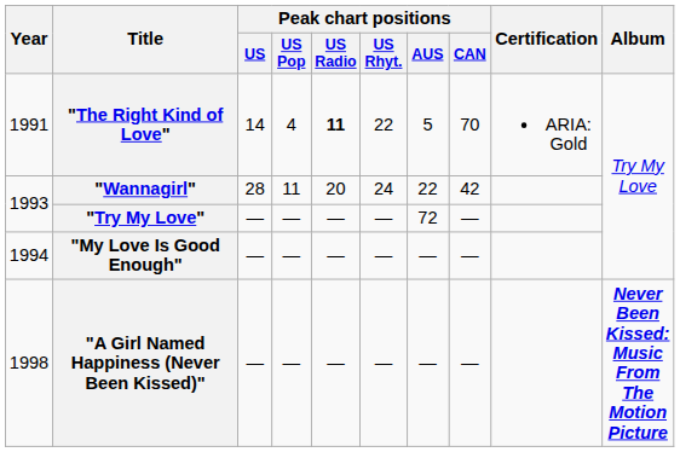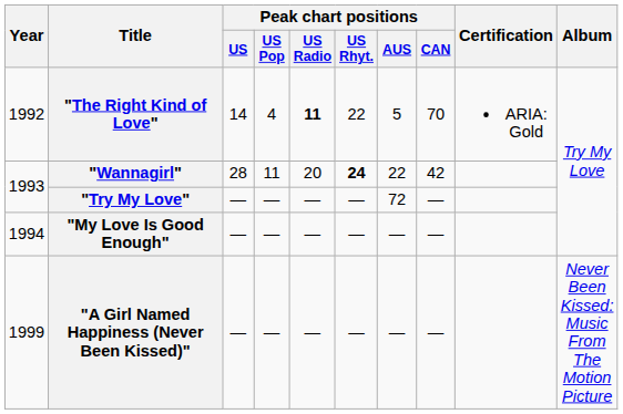"The Right Kind of Love" | Year: 1991 -> 1992
"Wannagirl" | Peak chart positions / US Rhyt.: normal -> bold
"A Girl Named Happiness (Never Been Kissed)" | Year: 1998 -> 1999
"A Girl Named Happiness (Never Been Kissed)" | Album: bold -> normal
